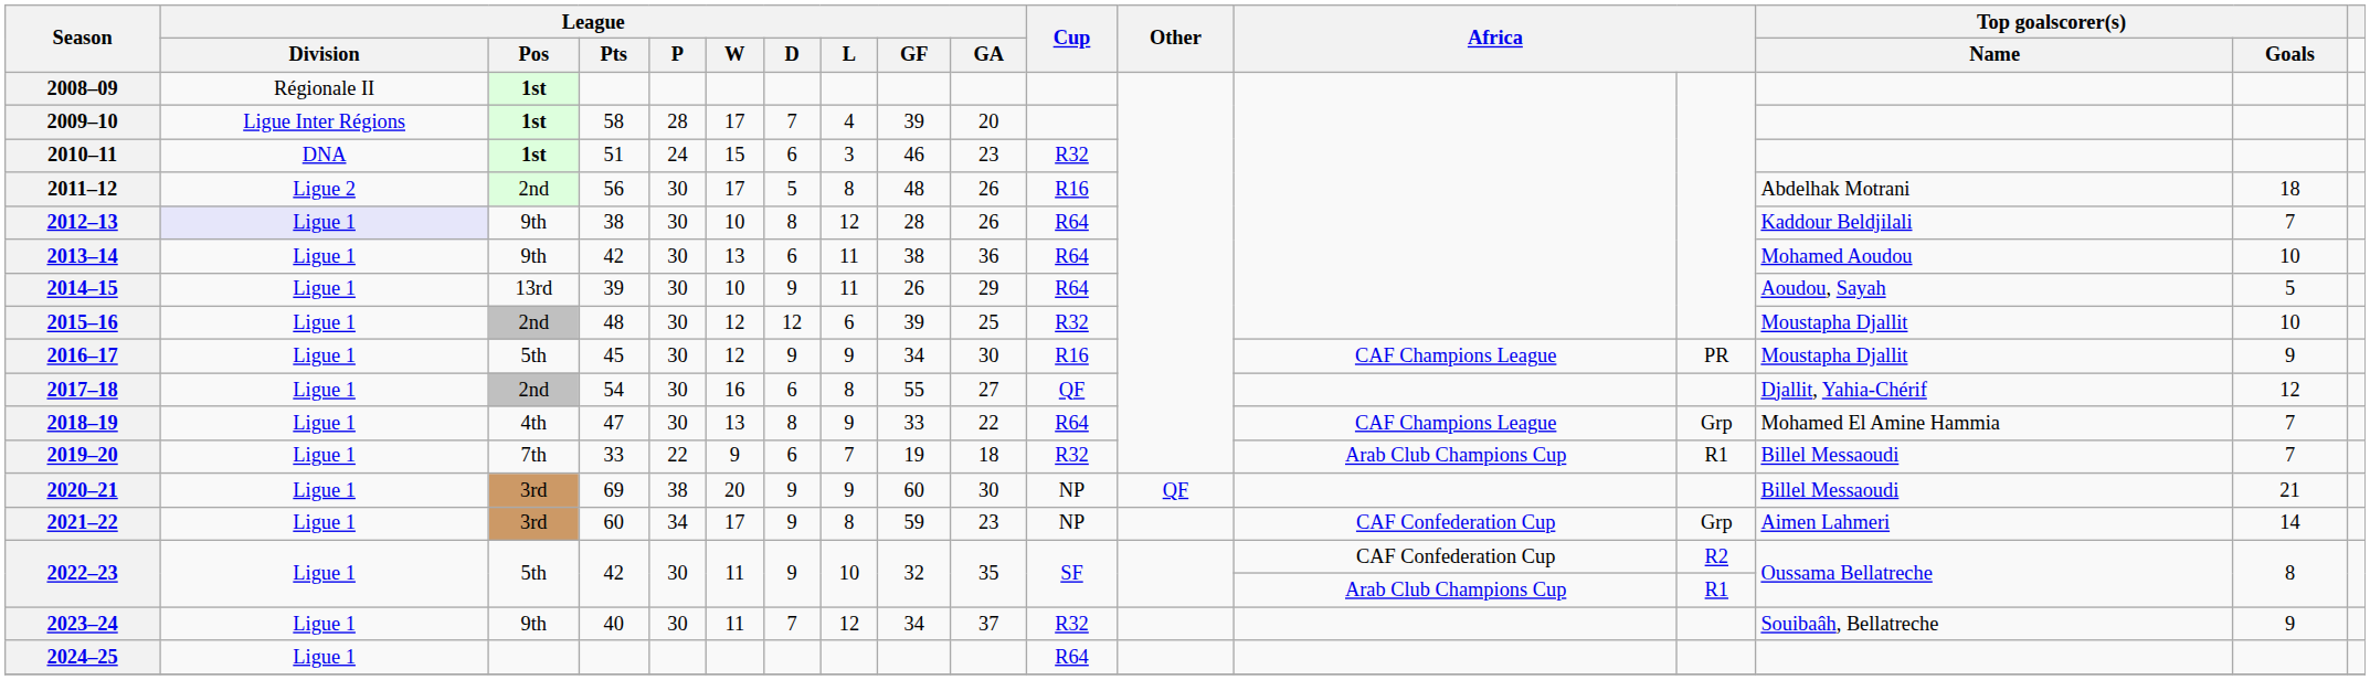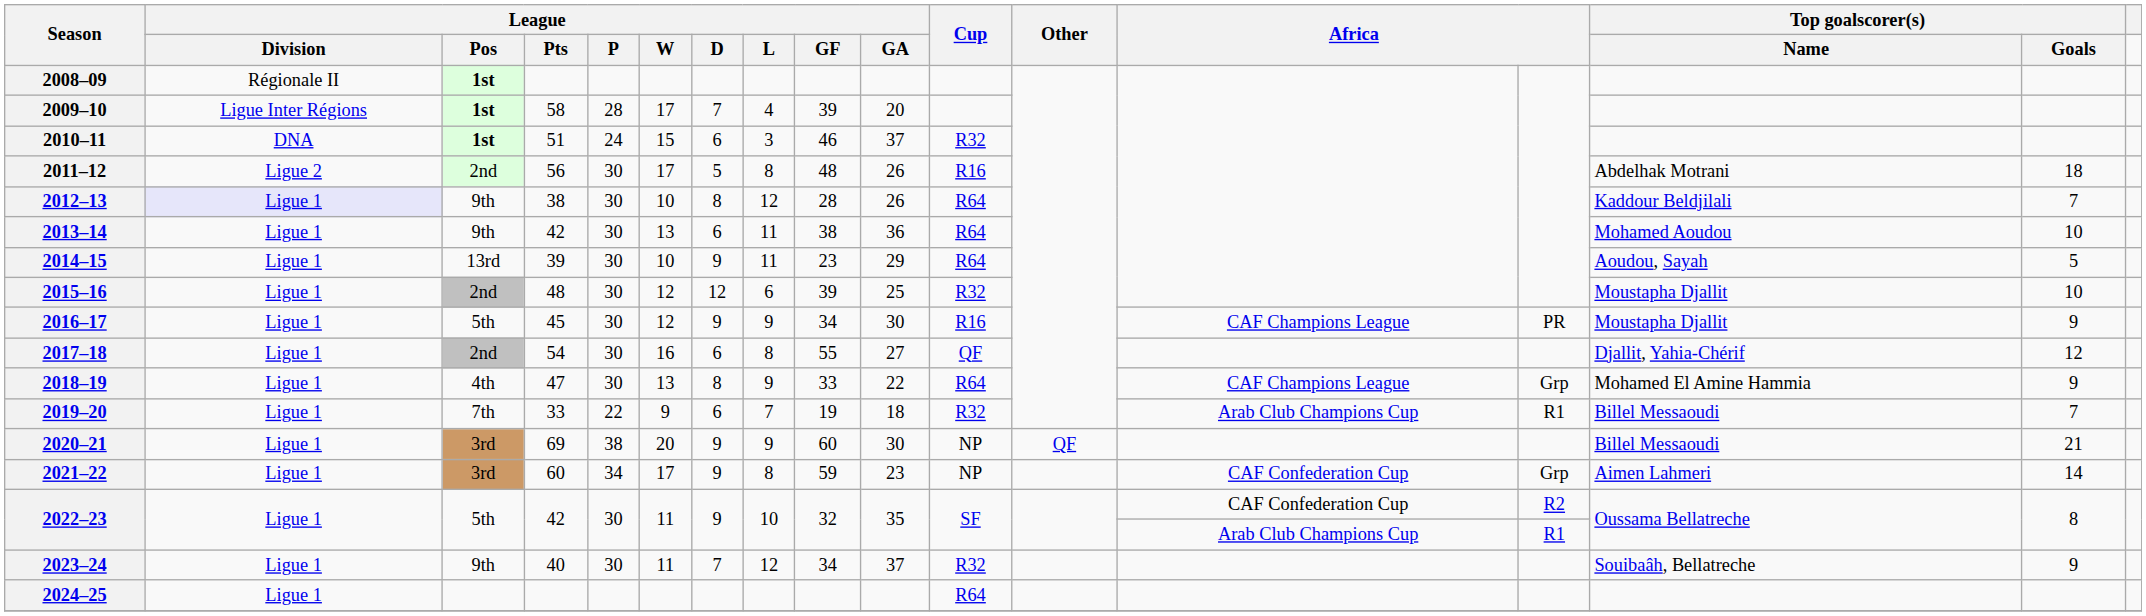2010–11 | League / GA: 23 -> 37
2014–15 | League / GF: 26 -> 23
2018–19 | Top goalscorer(s) / Goals: 7 -> 9
